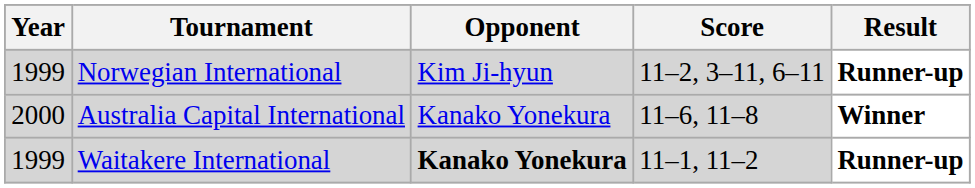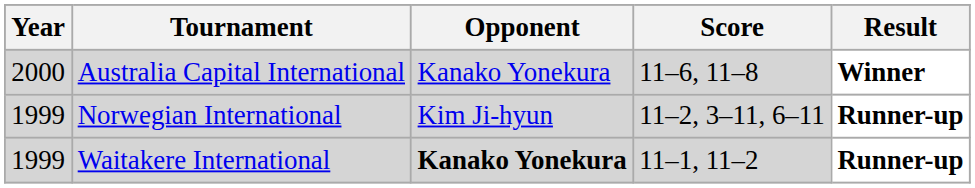rows swapped: Norwegian International <-> Australia Capital International
